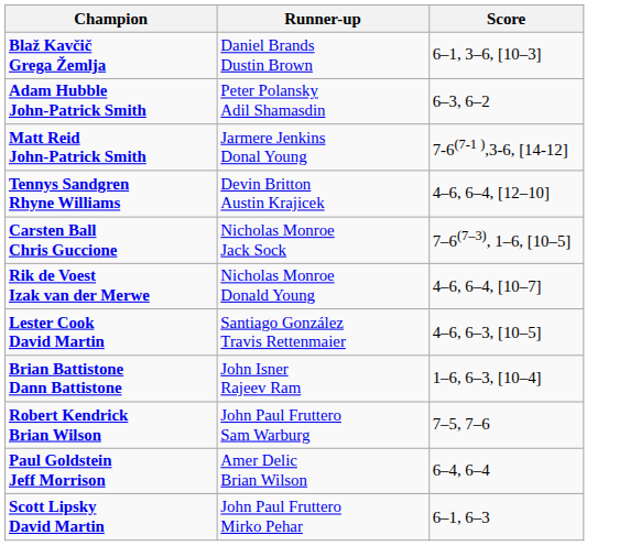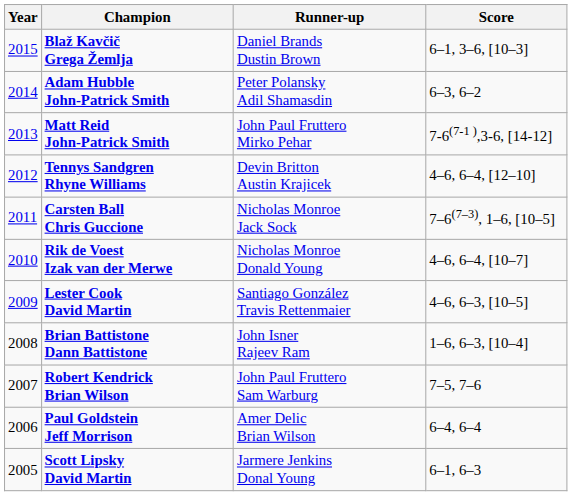+ column: Year | 2015 | 2014 | 2013 | 2012 | 2011 | 2010 | 2009 | 2008 | 2007 | 2006 | 2005
Matt Reid John-Patrick Smith | Runner-up: Jarmere Jenkins Donal Young -> John Paul Fruttero Mirko Pehar
Scott Lipsky David Martin | Runner-up: John Paul Fruttero Mirko Pehar -> Jarmere Jenkins Donal Young
